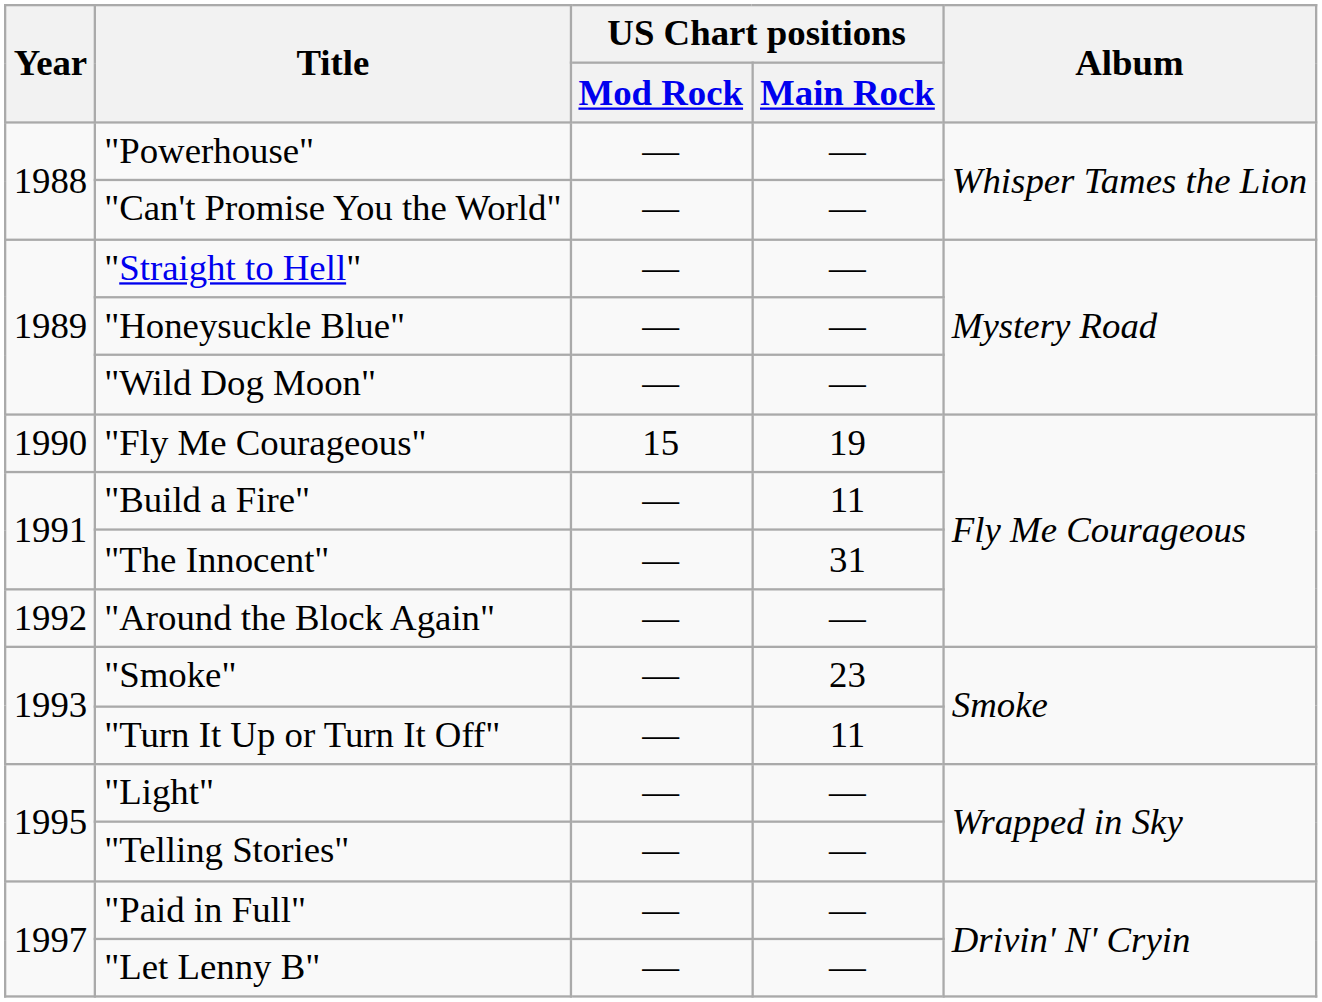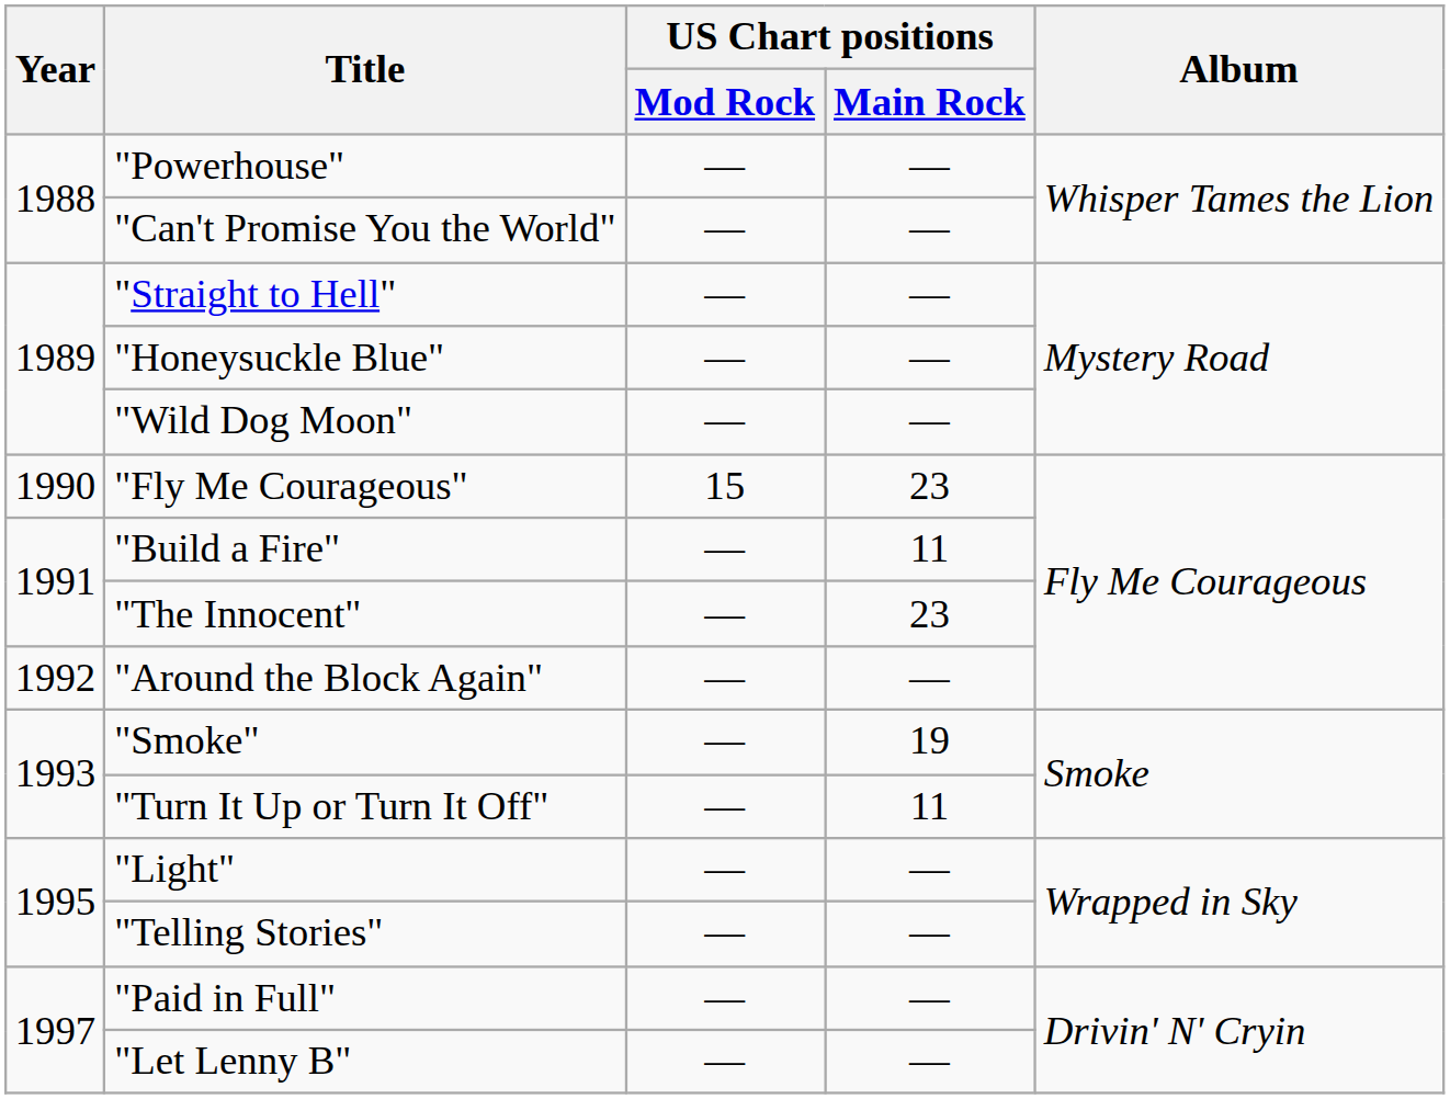"Fly Me Courageous" | US Chart positions / Main Rock: 19 -> 23
"The Innocent" | US Chart positions / Main Rock: 31 -> 23
"Smoke" | US Chart positions / Main Rock: 23 -> 19
